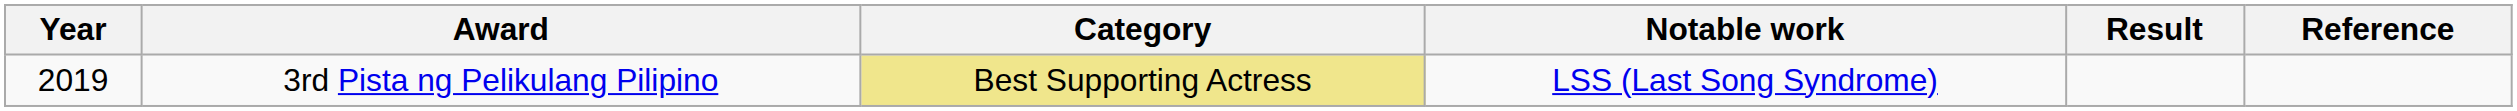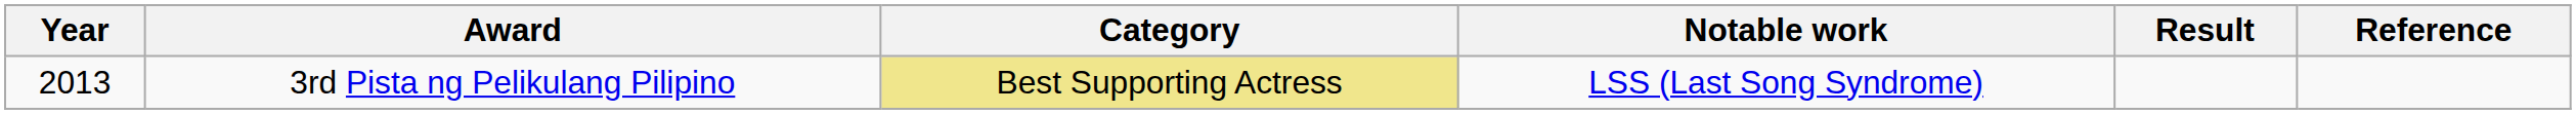3rd Pista ng Pelikulang Pilipino | Year: 2019 -> 2013
